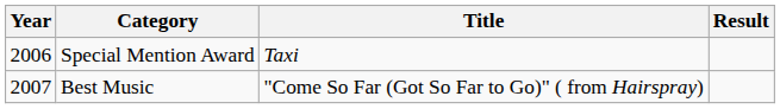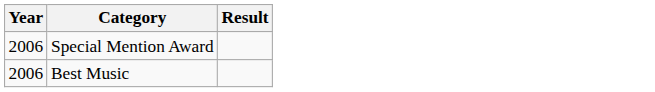- column: Title | Taxi | "Come So Far (Got So Far to Go)" ( from Hairspray)
Best Music | Year: 2007 -> 2006
